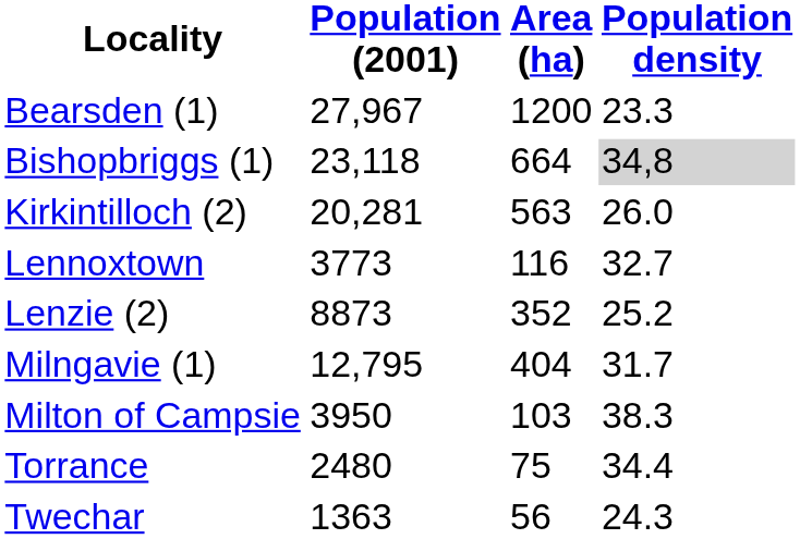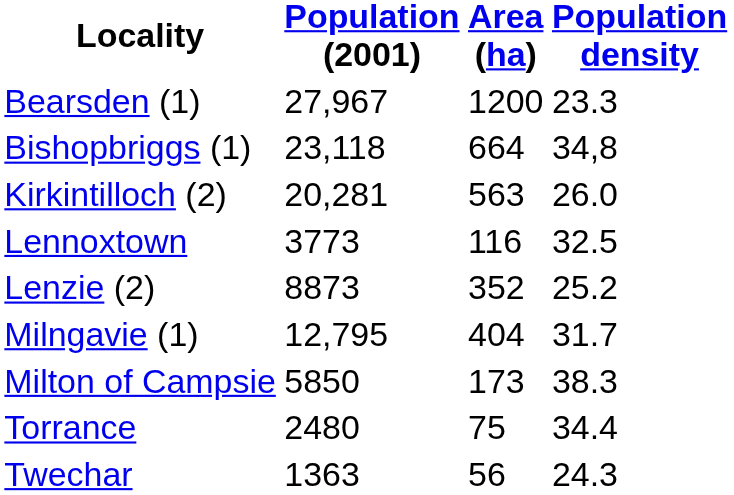Bishopbriggs (1) | Population density: lightgrey background -> no background
Lennoxtown | Population density: 32.7 -> 32.5
Milton of Campsie | Population (2001): 3950 -> 5850
Milton of Campsie | Area (ha): 103 -> 173
